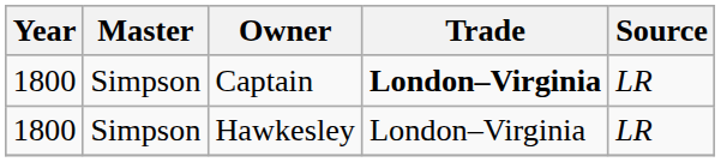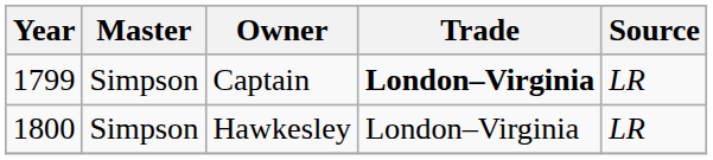Captain | Year: 1800 -> 1799
